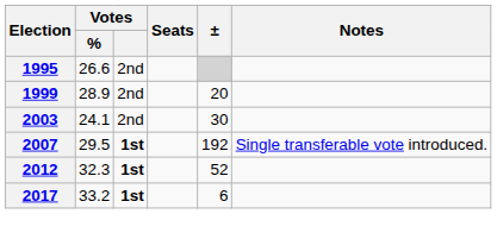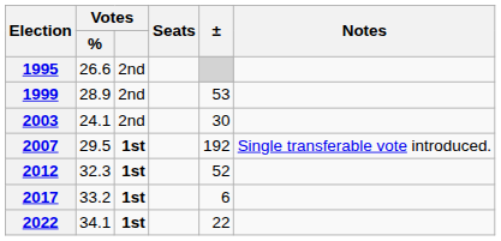1999 | ±: 20 -> 53
+ row: 2022 | 34.1 | 1st | 22
